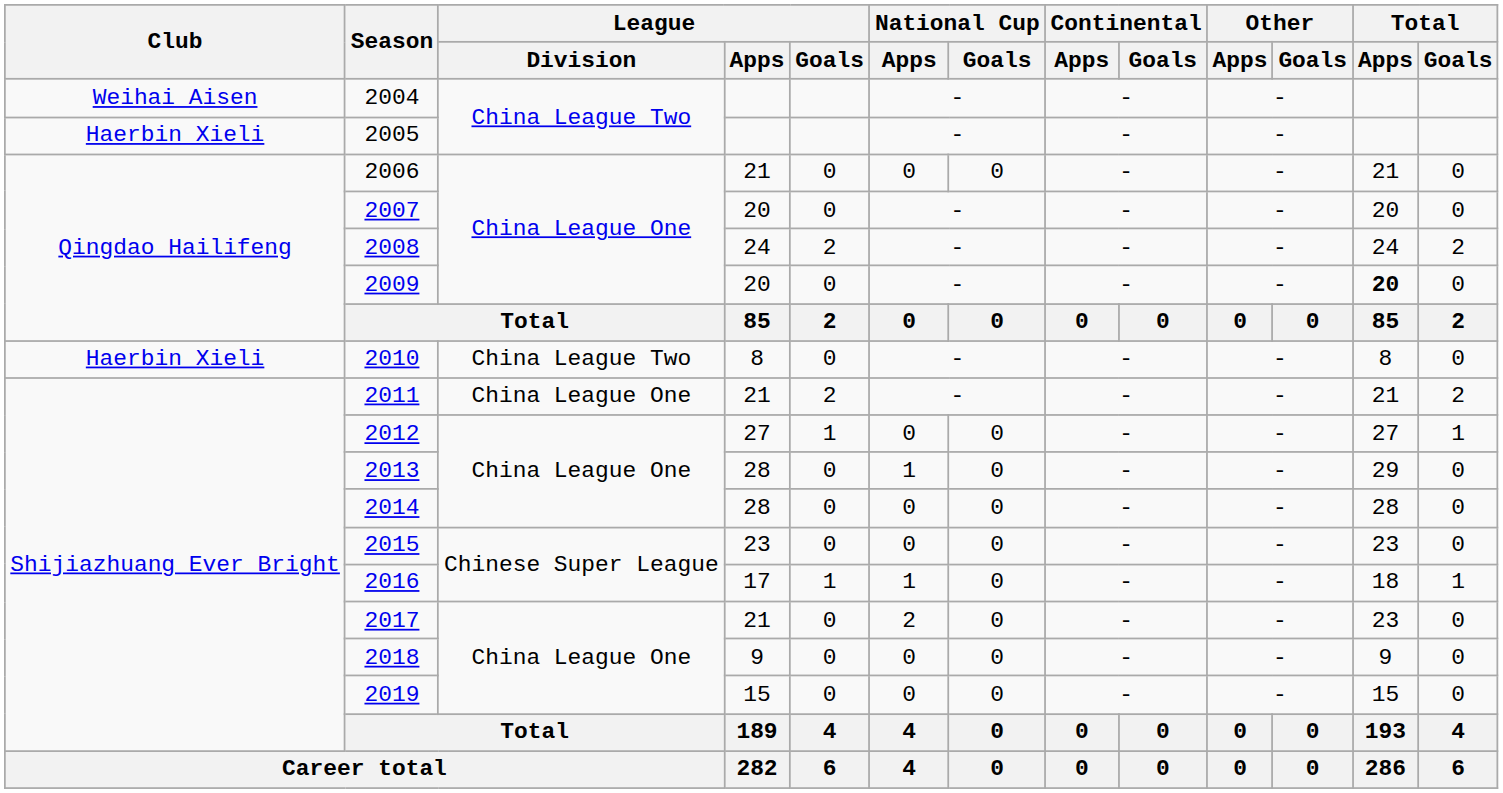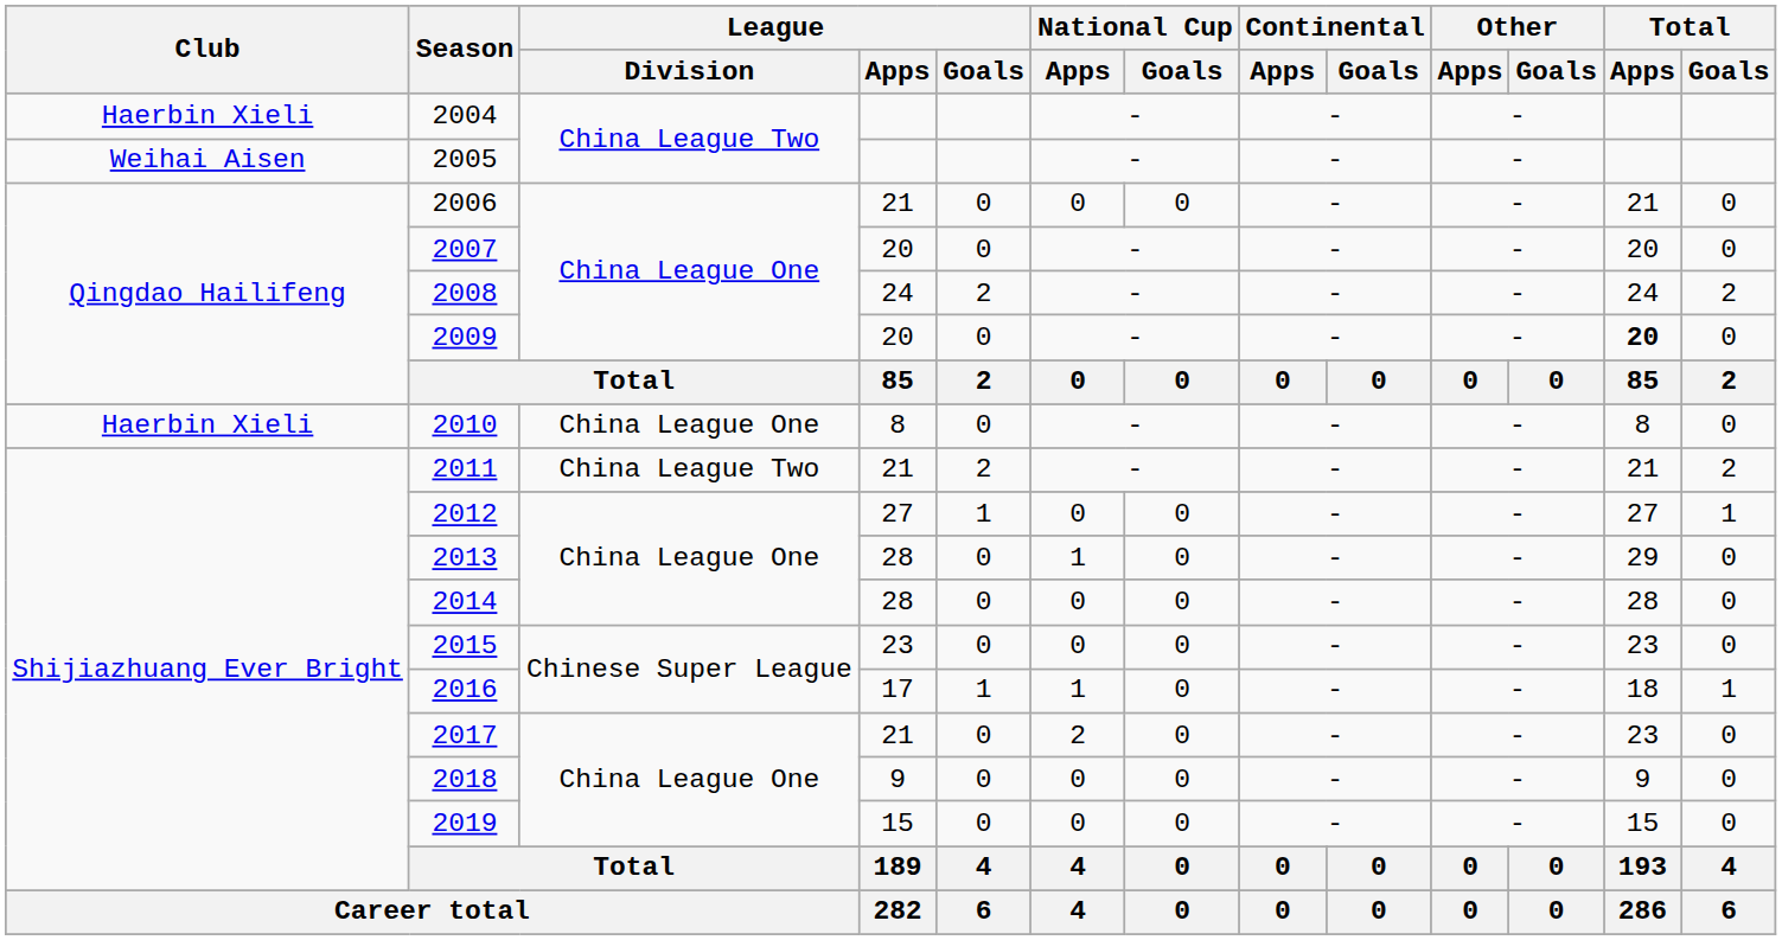2004 | Club: Weihai Aisen -> Haerbin Xieli
2005 | Club: Haerbin Xieli -> Weihai Aisen
2010 | League / Division: China League Two -> China League One
2011 | League / Division: China League One -> China League Two
